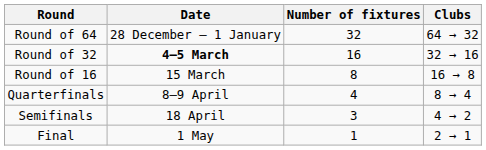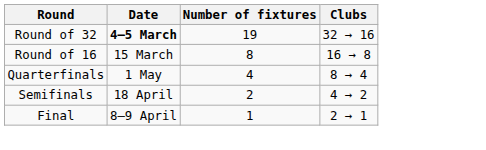- row: Round of 64 | 28 December – 1 January | 32 | 64 → 32
Round of 32 | Number of fixtures: 16 -> 19
Quarterfinals | Date: 8–9 April -> 1 May
Semifinals | Number of fixtures: 3 -> 2
Final | Date: 1 May -> 8–9 April
